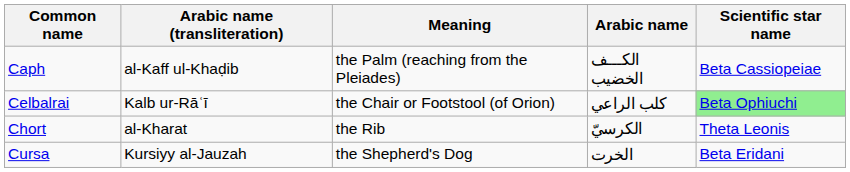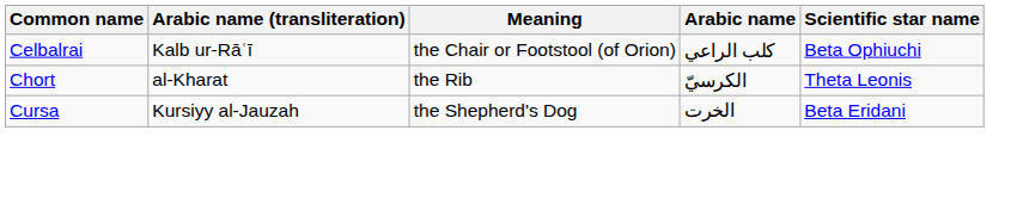- row: Caph | al-Kaff ul-Khaḍib | the Palm (reaching from the Pleiades) | الكـــف الخضيب | Beta Cassiopeiae
Celbalrai | Scientific star name: lightgreen background -> no background
